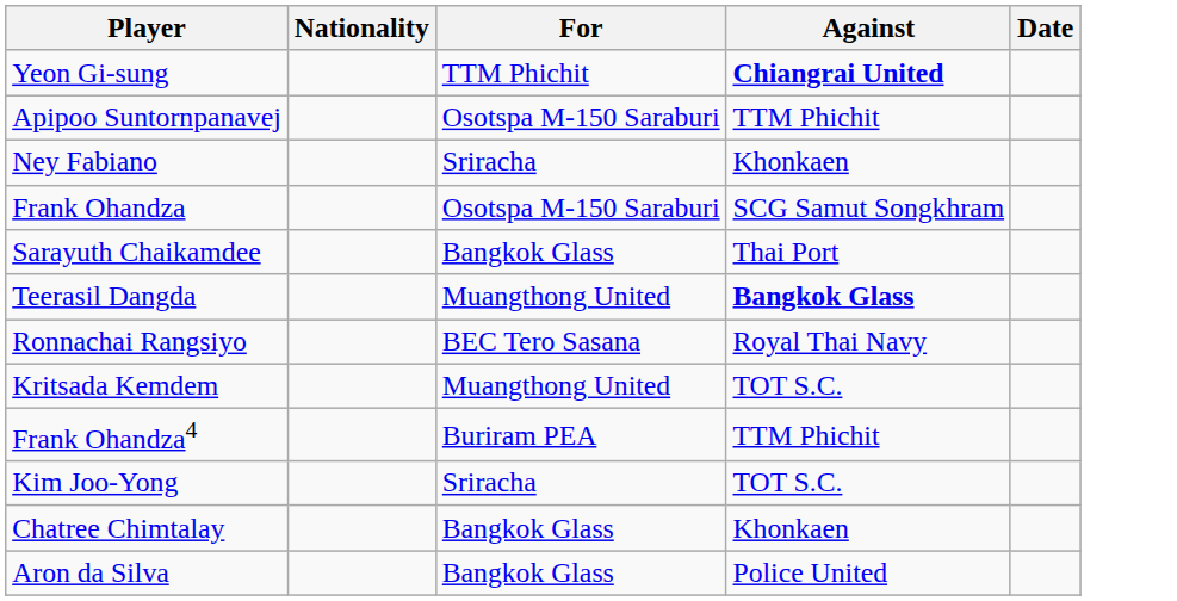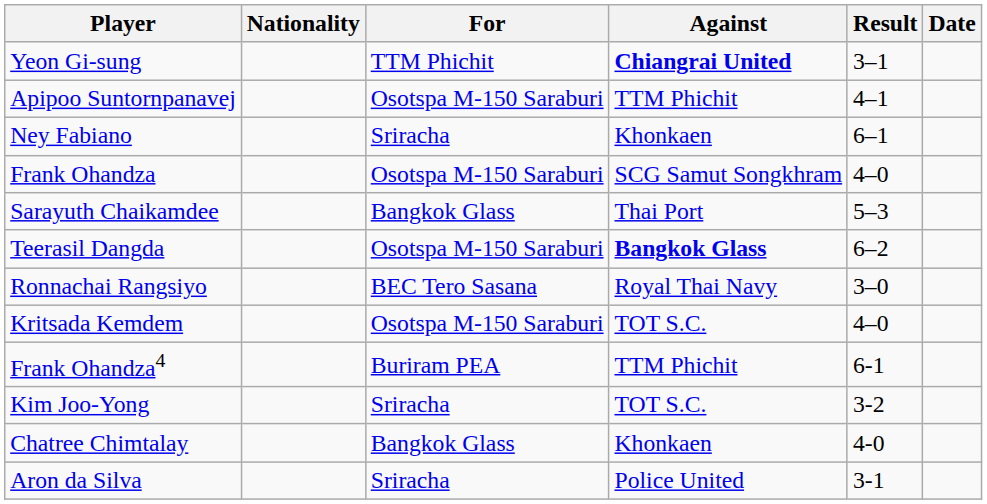+ column: Result | 3–1 | 4–1 | 6–1 | 4–0 | 5–3 | 6–2 | 3–0 | 4–0 | 6-1 | 3-2 | 4-0 | 3-1
Teerasil Dangda | For: Muangthong United -> Osotspa M-150 Saraburi
Kritsada Kemdem | For: Muangthong United -> Osotspa M-150 Saraburi
Aron da Silva | For: Bangkok Glass -> Sriracha
